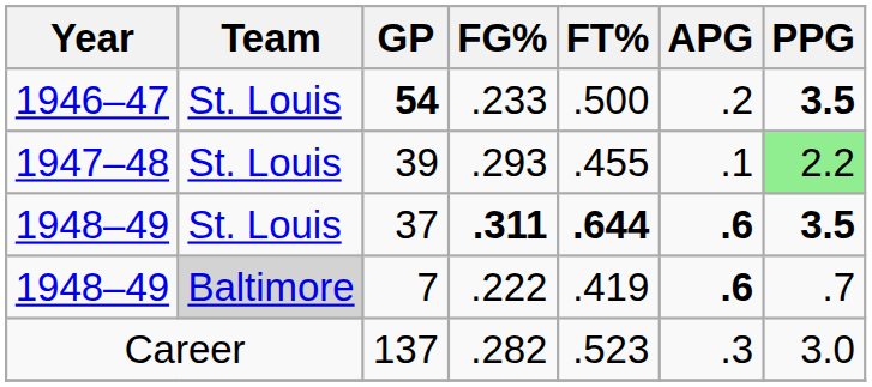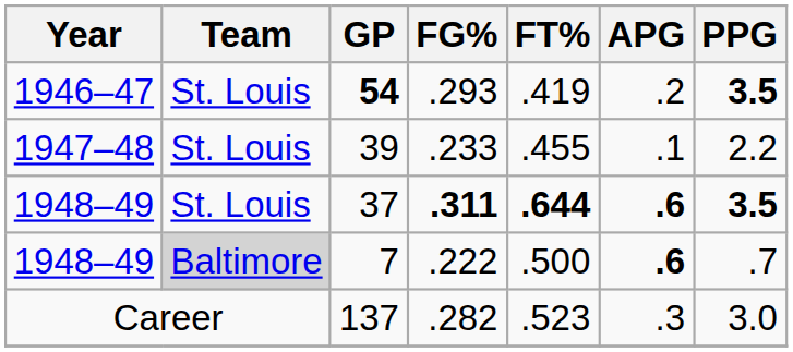54 | FG%: .233 -> .293
54 | FT%: .500 -> .419
39 | FG%: .293 -> .233
39 | PPG: lightgreen background -> no background
7 | FT%: .419 -> .500
